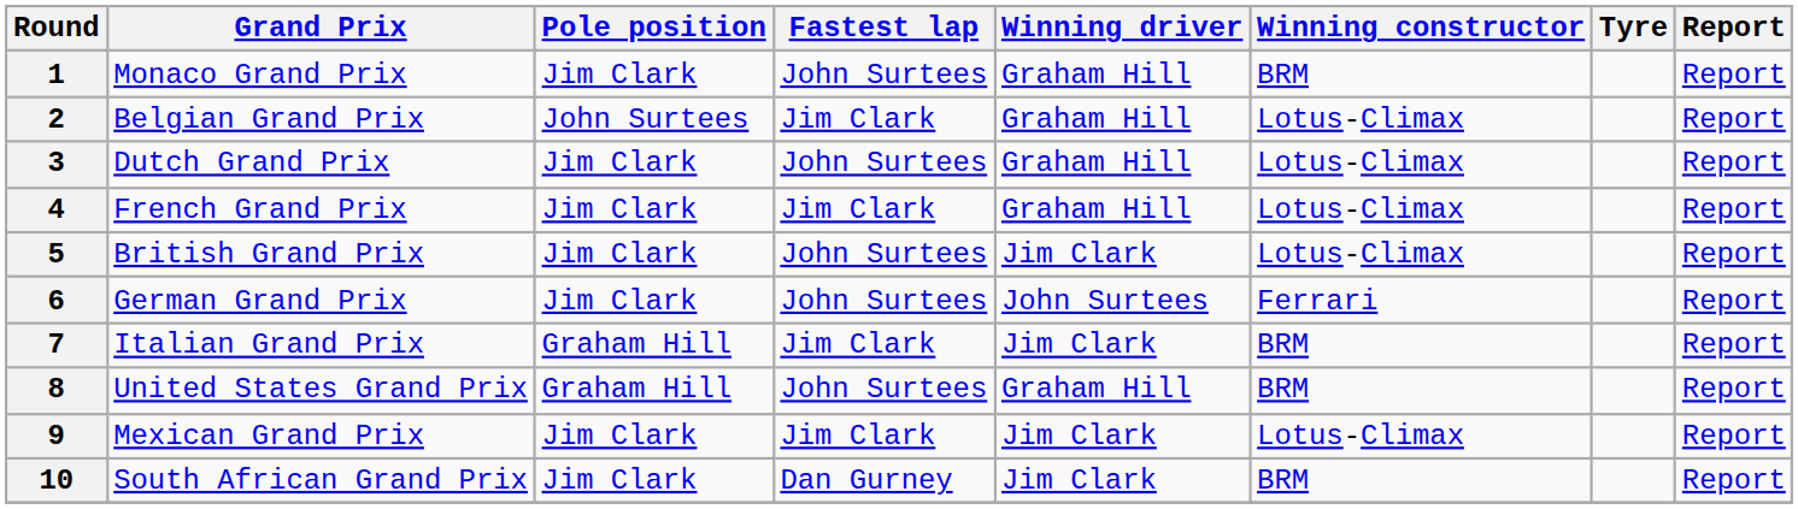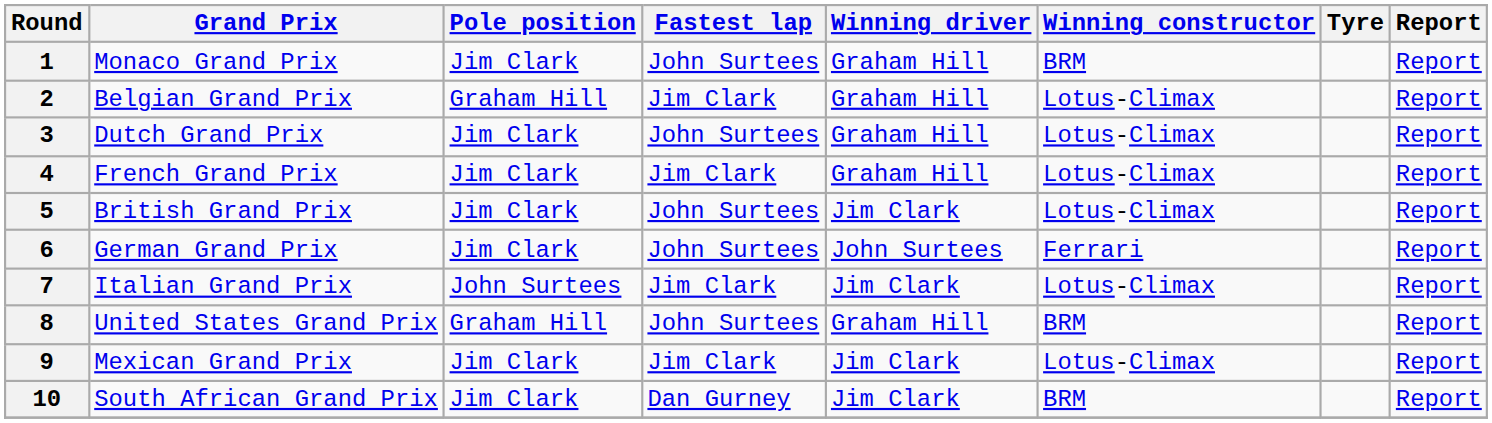2 | Pole position: John Surtees -> Graham Hill
7 | Pole position: Graham Hill -> John Surtees
7 | Winning constructor: BRM -> Lotus-Climax
